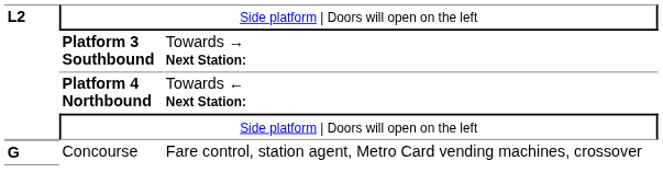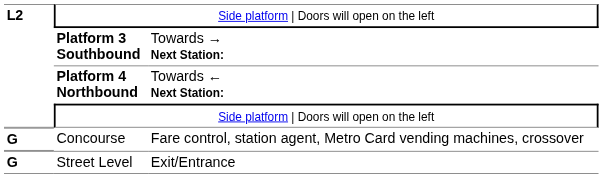+ row: G | Street Level | Exit/Entrance
